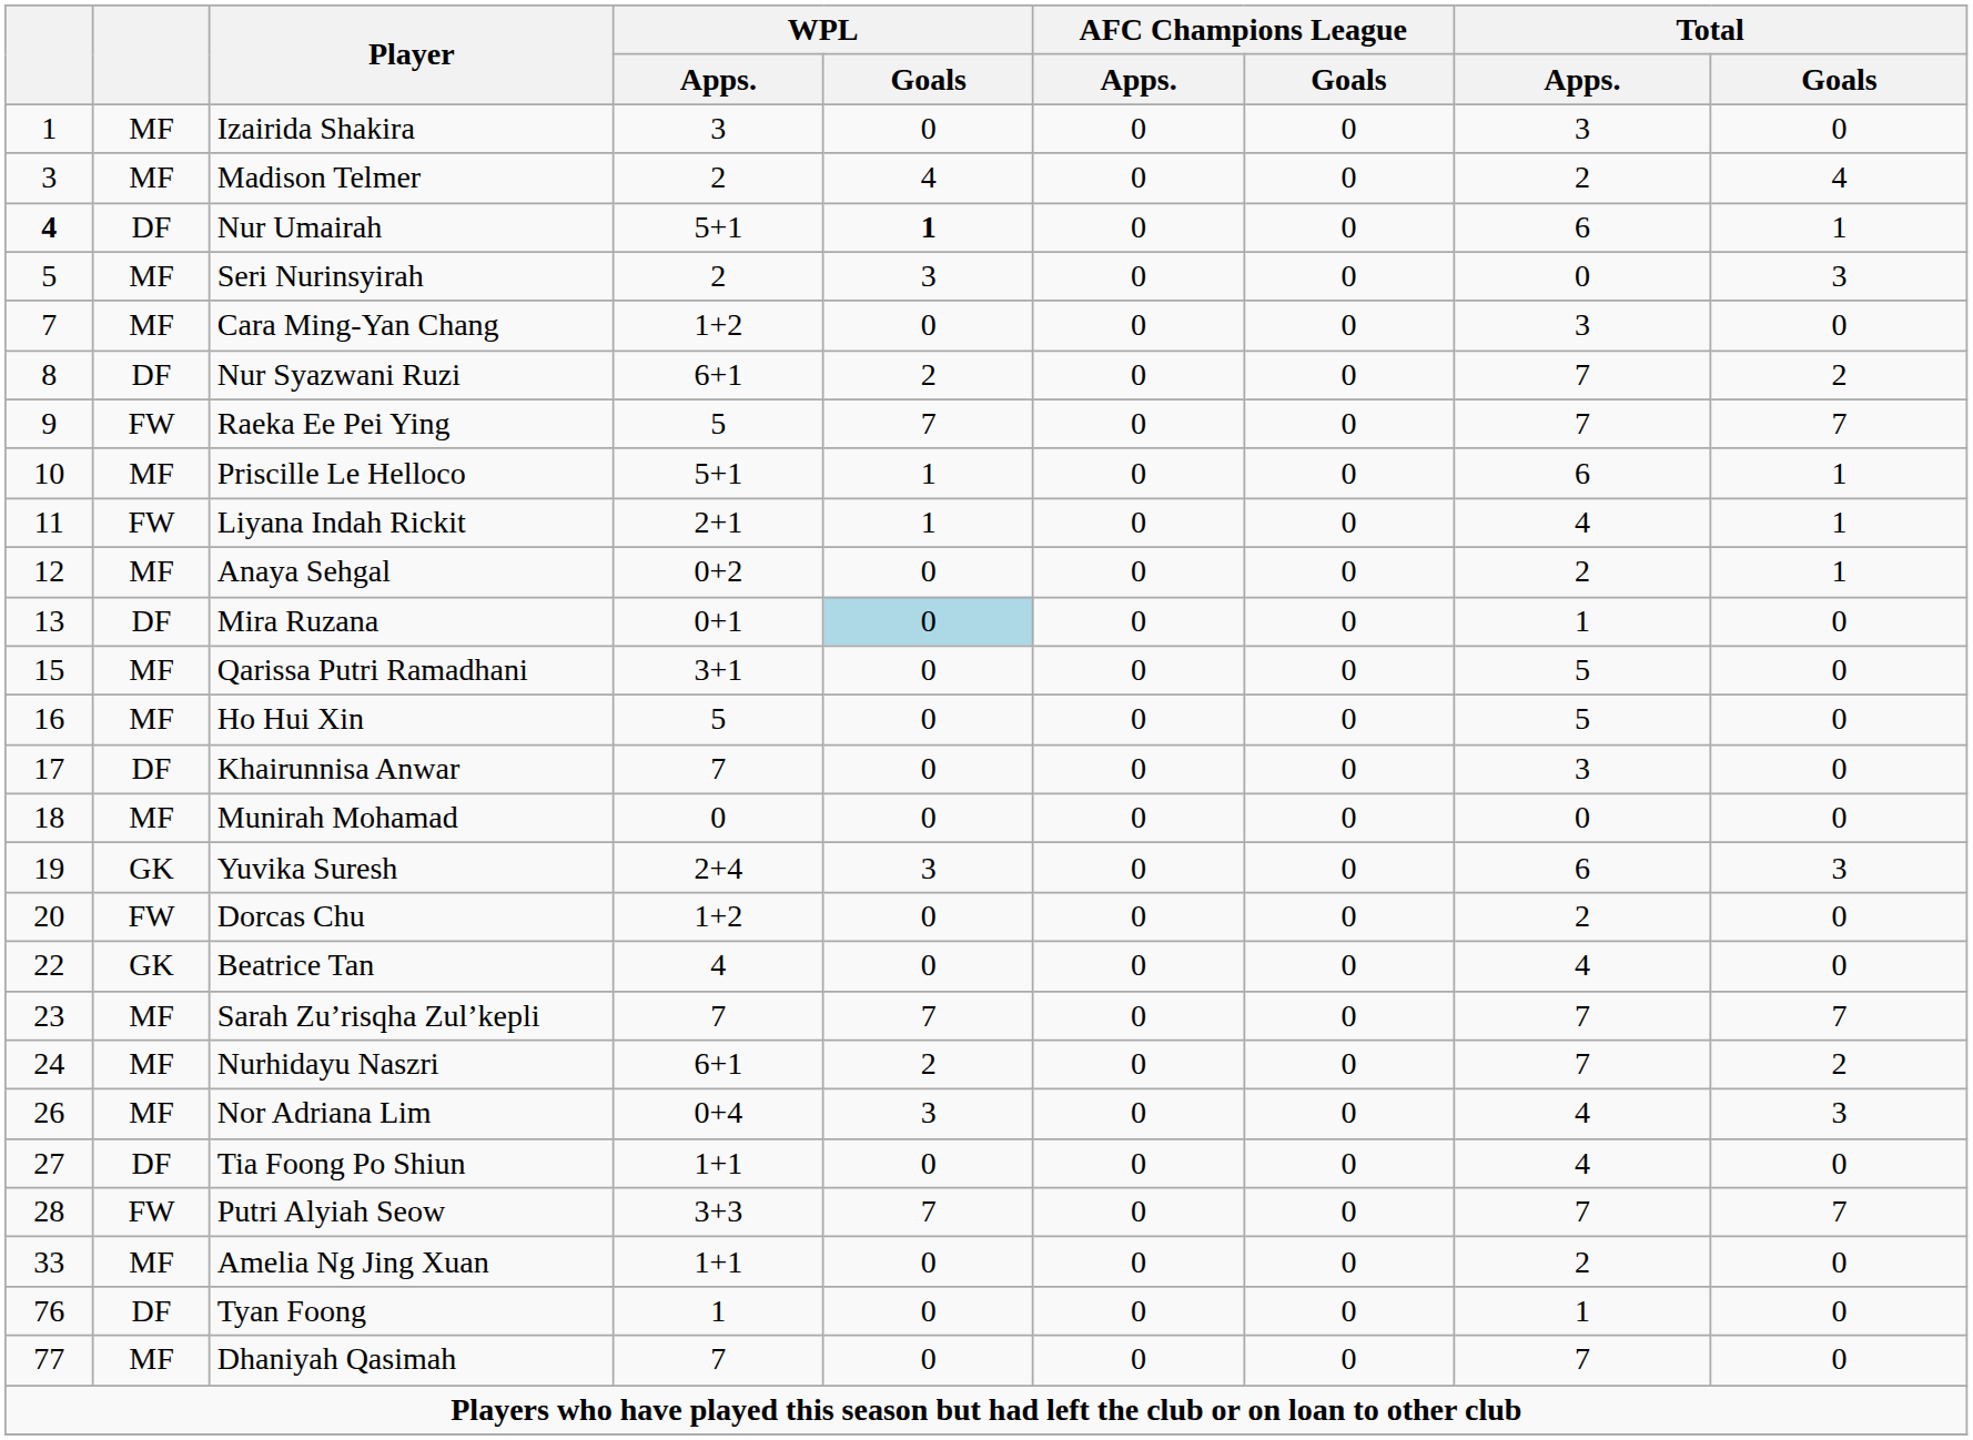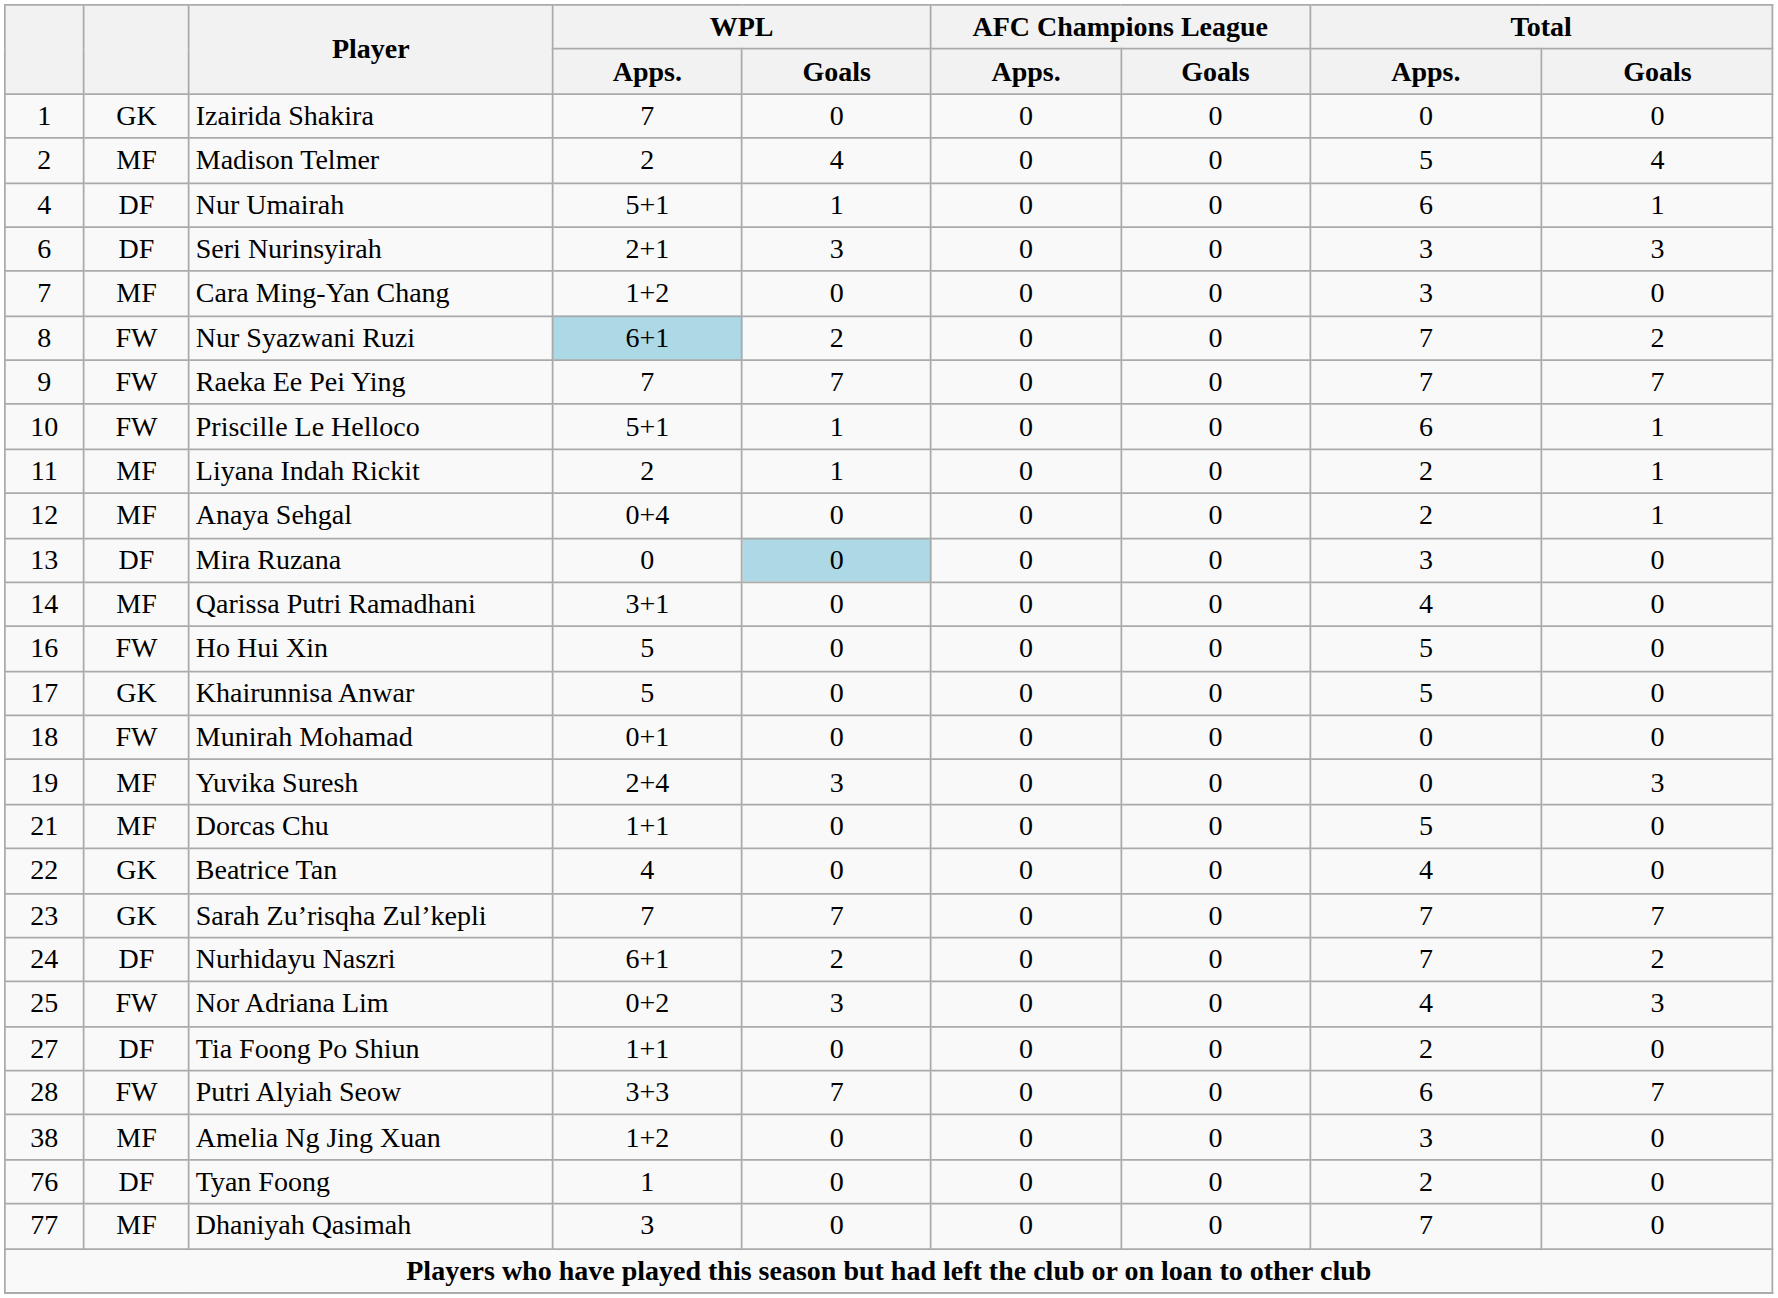Izairida Shakira | column 2: MF -> GK
Izairida Shakira | WPL / Apps.: 3 -> 7
Izairida Shakira | Total / Apps.: 3 -> 0
Madison Telmer | column 1: 3 -> 2
Madison Telmer | Total / Apps.: 2 -> 5
Nur Umairah | column 1: bold -> normal
Nur Umairah | WPL / Goals: bold -> normal
Seri Nurinsyirah | column 1: 5 -> 6
Seri Nurinsyirah | column 2: MF -> DF
Seri Nurinsyirah | WPL / Apps.: 2 -> 2+1
Seri Nurinsyirah | Total / Apps.: 0 -> 3
Nur Syazwani Ruzi | column 2: DF -> FW
Nur Syazwani Ruzi | WPL / Apps.: no background -> lightblue background
Raeka Ee Pei Ying | WPL / Apps.: 5 -> 7
Priscille Le Helloco | column 2: MF -> FW
Liyana Indah Rickit | column 2: FW -> MF
Liyana Indah Rickit | WPL / Apps.: 2+1 -> 2
Liyana Indah Rickit | Total / Apps.: 4 -> 2
Anaya Sehgal | WPL / Apps.: 0+2 -> 0+4
Mira Ruzana | WPL / Apps.: 0+1 -> 0
Mira Ruzana | Total / Apps.: 1 -> 3
Qarissa Putri Ramadhani | column 1: 15 -> 14
Qarissa Putri Ramadhani | Total / Apps.: 5 -> 4
Ho Hui Xin | column 2: MF -> FW
Khairunnisa Anwar | column 2: DF -> GK
Khairunnisa Anwar | WPL / Apps.: 7 -> 5
Khairunnisa Anwar | Total / Apps.: 3 -> 5
Munirah Mohamad | column 2: MF -> FW
Munirah Mohamad | WPL / Apps.: 0 -> 0+1
Yuvika Suresh | column 2: GK -> MF
Yuvika Suresh | Total / Apps.: 6 -> 0
Dorcas Chu | column 1: 20 -> 21
Dorcas Chu | column 2: FW -> MF
Dorcas Chu | WPL / Apps.: 1+2 -> 1+1
Dorcas Chu | Total / Apps.: 2 -> 5
Sarah Zu’risqha Zul’kepli | column 2: MF -> GK
Nurhidayu Naszri | column 2: MF -> DF
Nor Adriana Lim | column 1: 26 -> 25
Nor Adriana Lim | column 2: MF -> FW
Nor Adriana Lim | WPL / Apps.: 0+4 -> 0+2
Tia Foong Po Shiun | Total / Apps.: 4 -> 2
Putri Alyiah Seow | Total / Apps.: 7 -> 6
Amelia Ng Jing Xuan | column 1: 33 -> 38
Amelia Ng Jing Xuan | WPL / Apps.: 1+1 -> 1+2
Amelia Ng Jing Xuan | Total / Apps.: 2 -> 3
Tyan Foong | Total / Apps.: 1 -> 2
Dhaniyah Qasimah | WPL / Apps.: 7 -> 3
